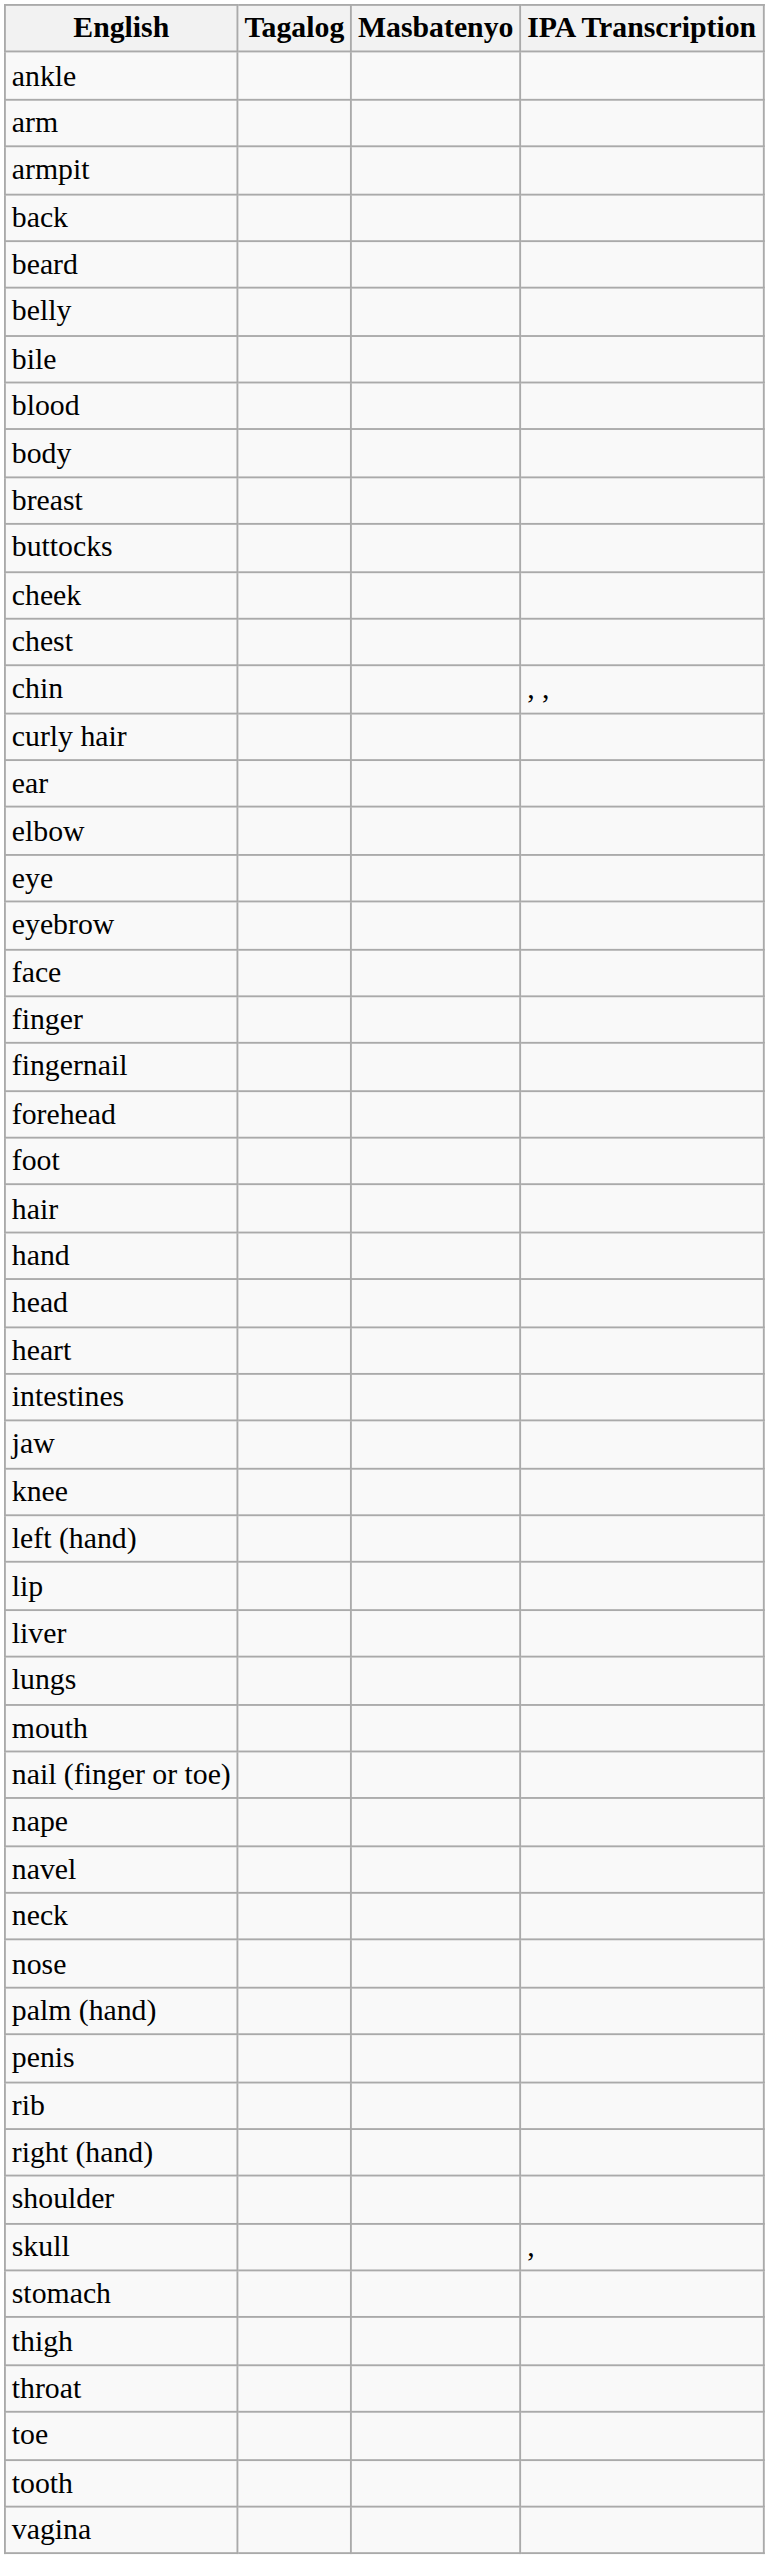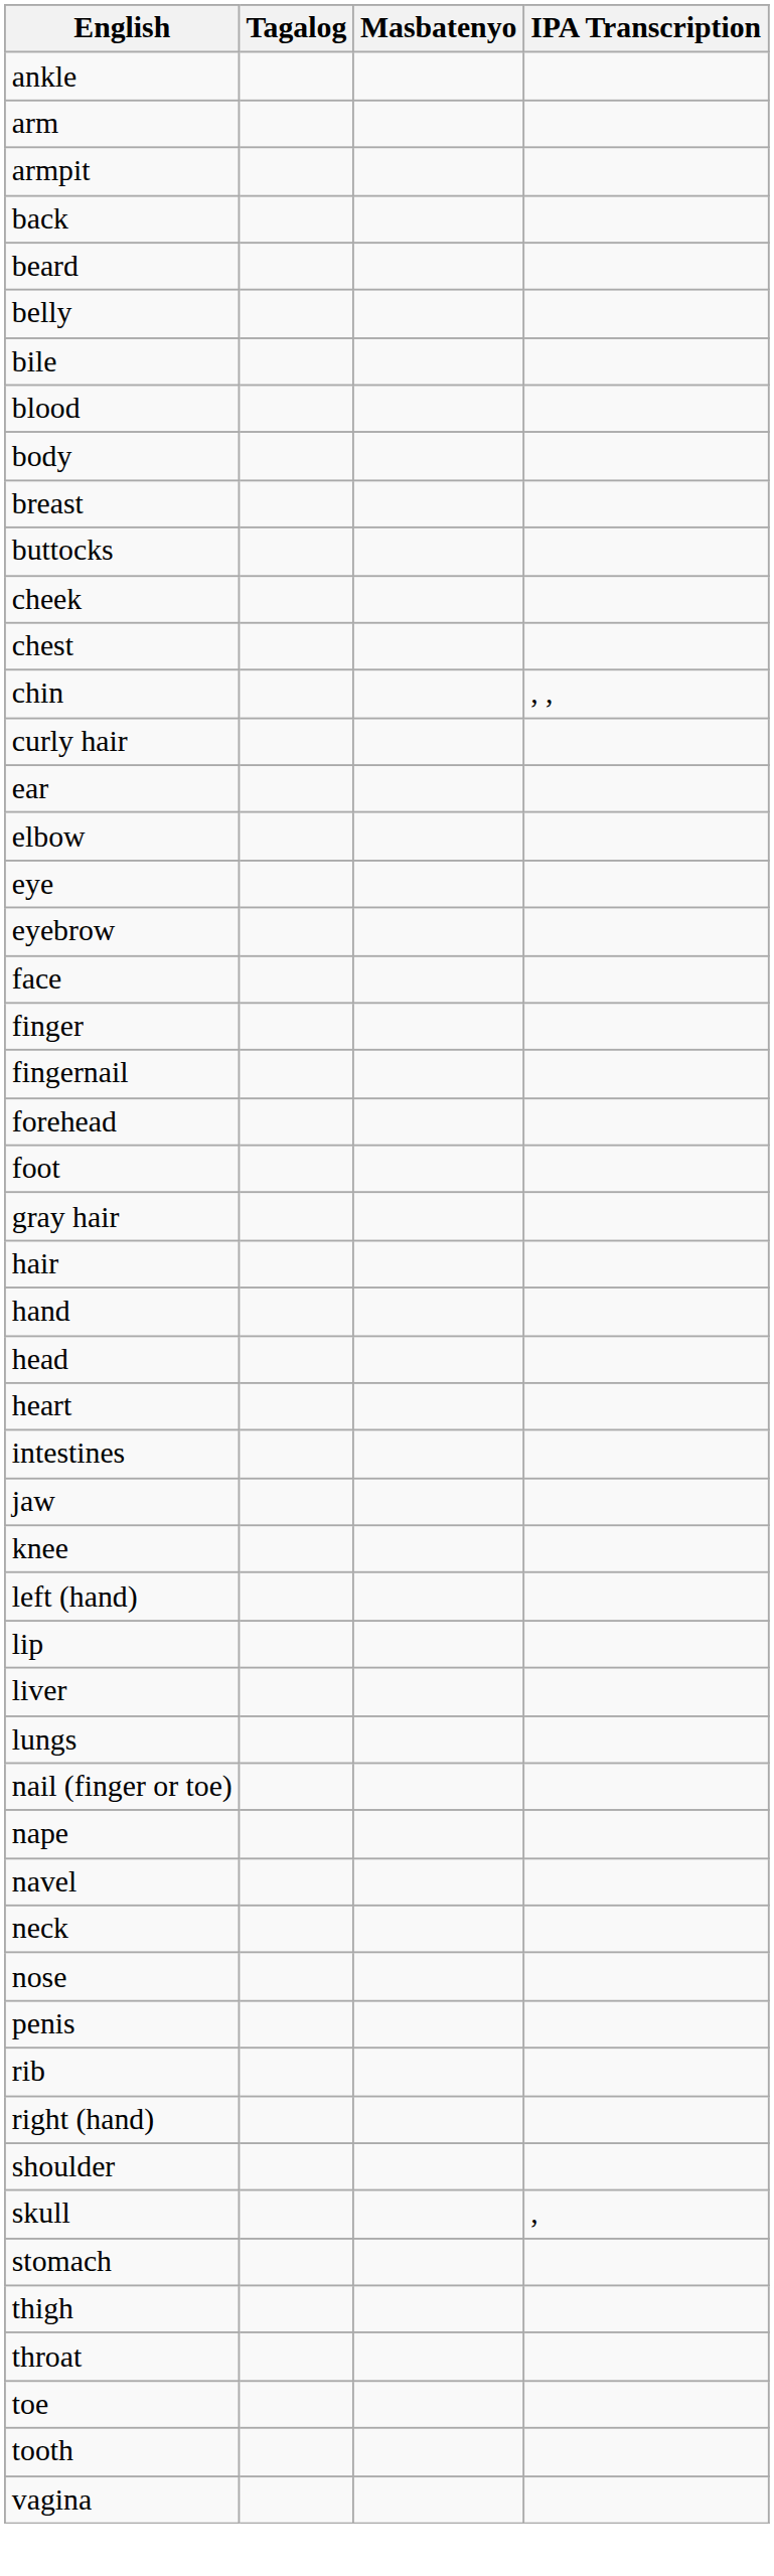+ row: gray hair
- row: mouth
- row: palm (hand)
